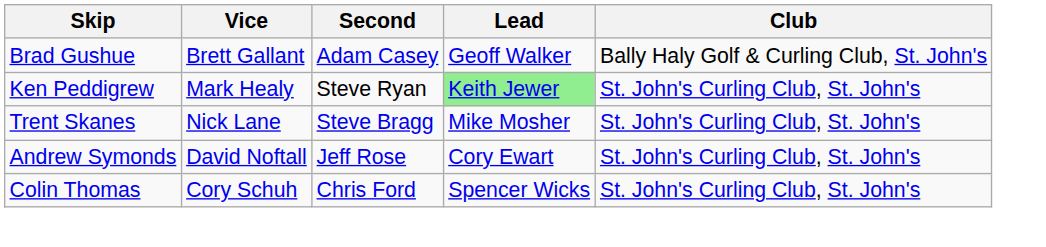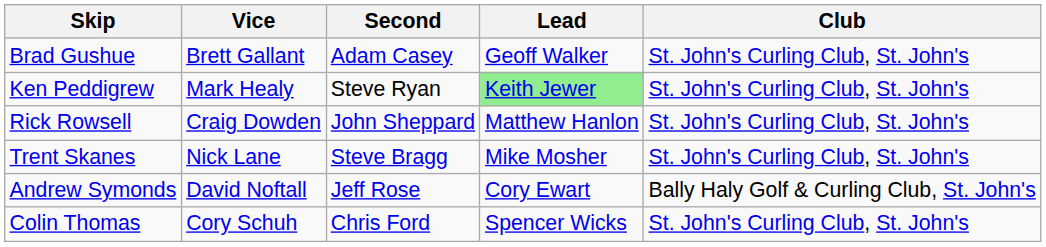Brad Gushue | Club: Bally Haly Golf & Curling Club, St. John's -> St. John's Curling Club, St. John's
+ row: Rick Rowsell | Craig Dowden | John Sheppard | Matthew Hanlon | St. John's Curling Club, St. John's
Andrew Symonds | Club: St. John's Curling Club, St. John's -> Bally Haly Golf & Curling Club, St. John's
